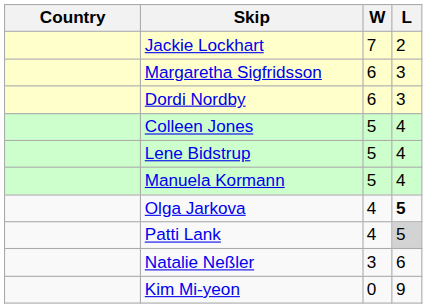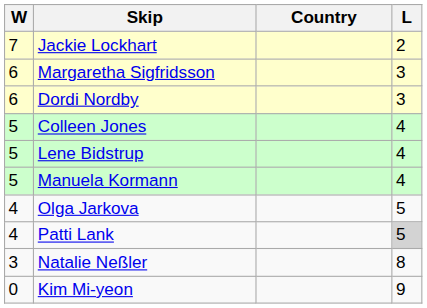columns swapped: Country <-> W
Olga Jarkova | L: bold -> normal
Natalie Neßler | L: 6 -> 8
